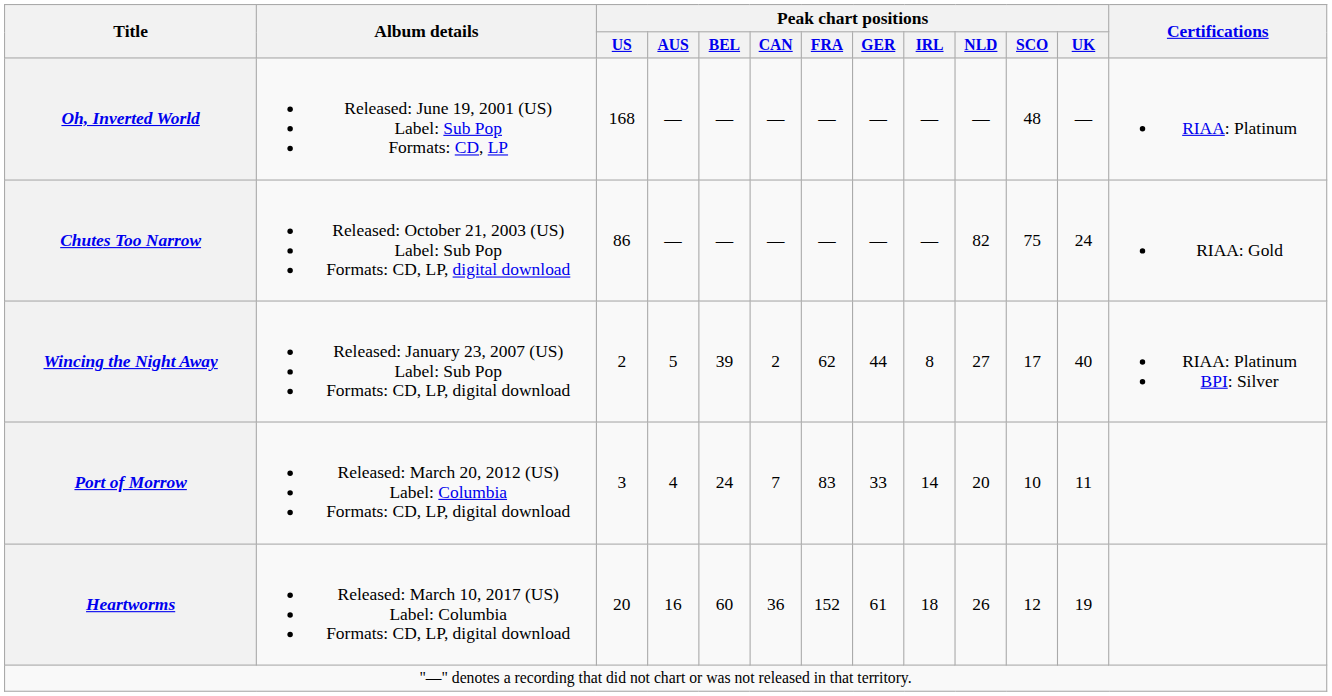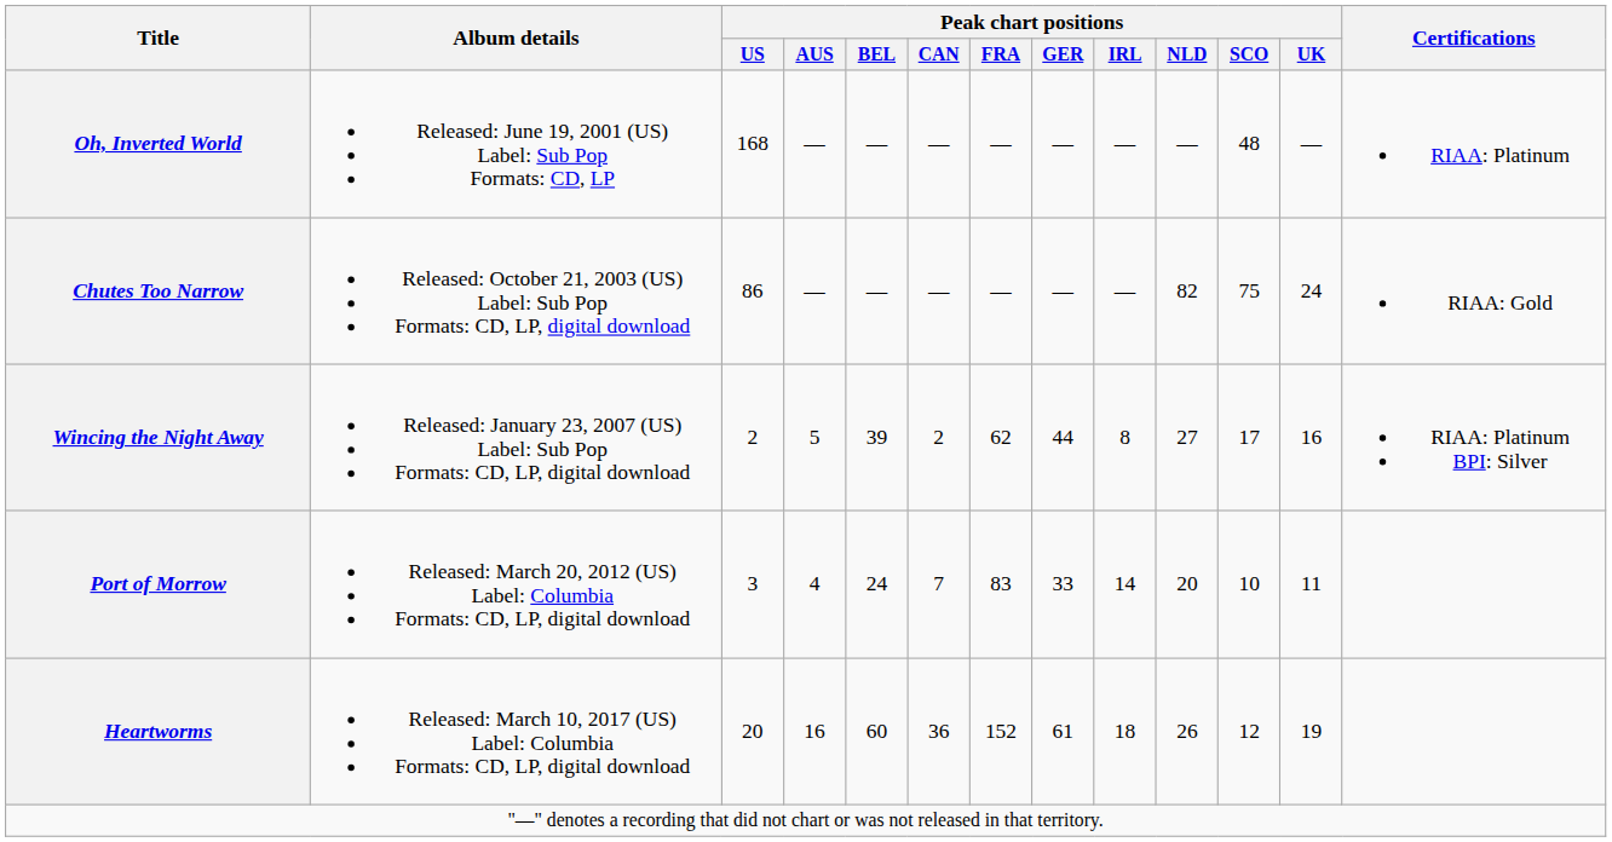Wincing the Night Away | Peak chart positions / UK: 40 -> 16
